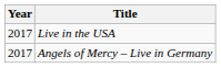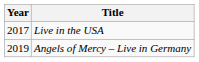Angels of Mercy – Live in Germany | Year: 2017 -> 2019
